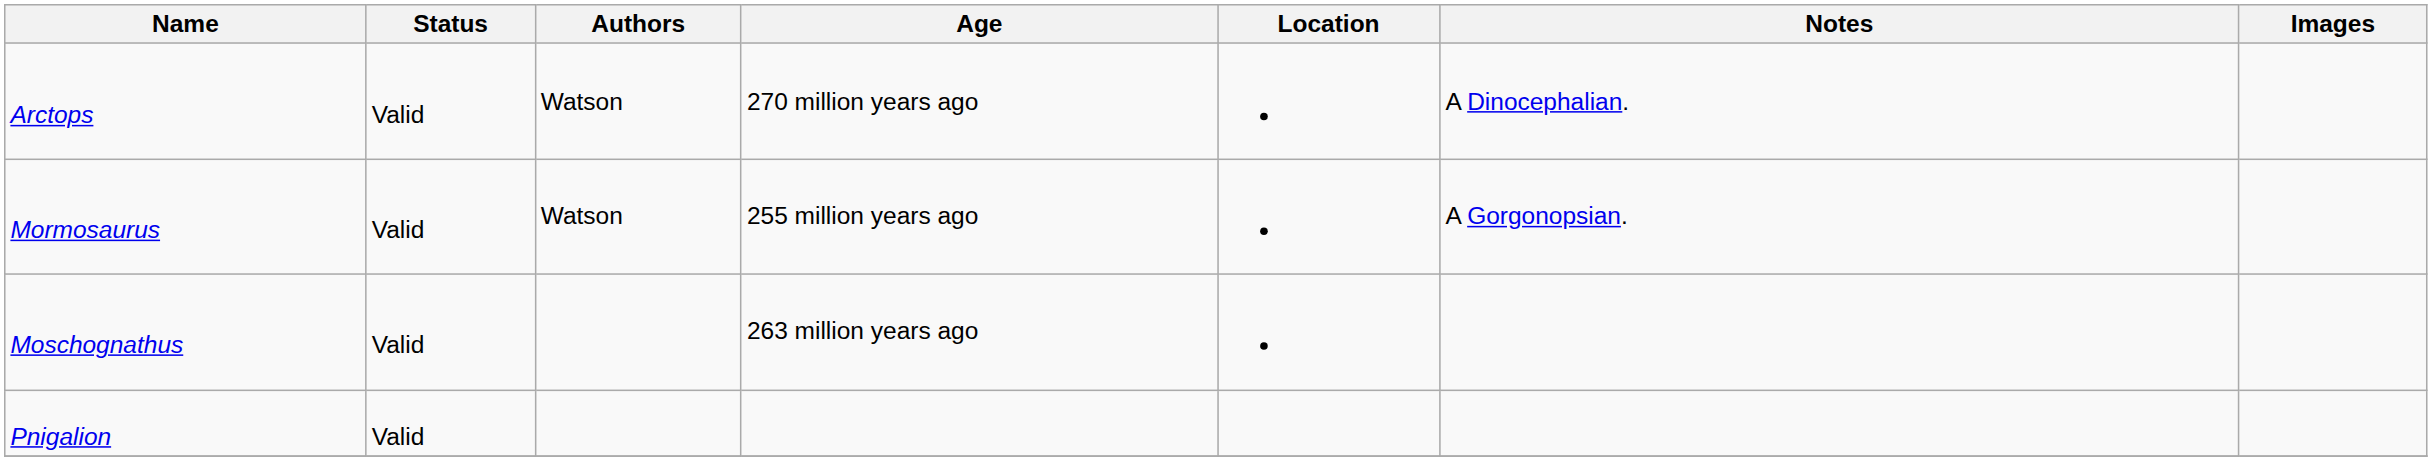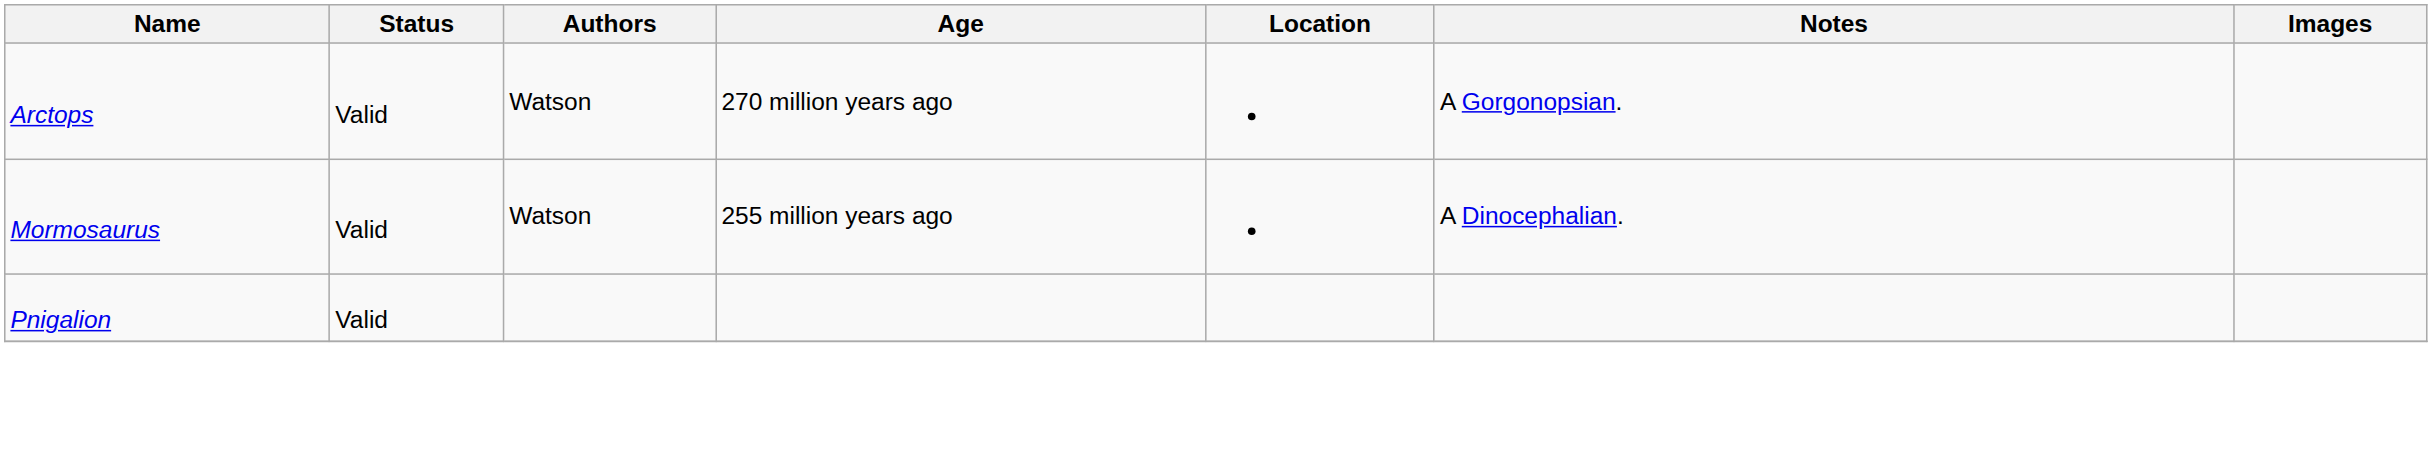Arctops | Notes: A Dinocephalian. -> A Gorgonopsian.
Mormosaurus | Notes: A Gorgonopsian. -> A Dinocephalian.
- row: Moschognathus | Valid | 263 million years ago
